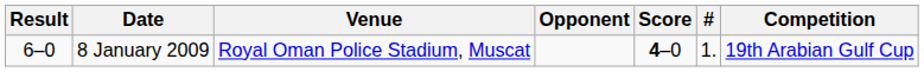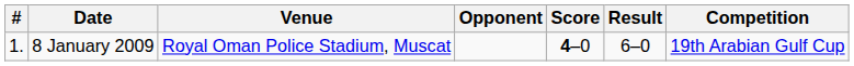columns swapped: # <-> Result
